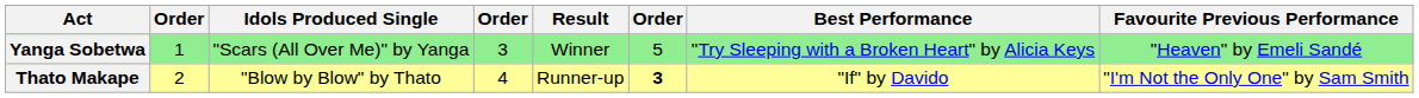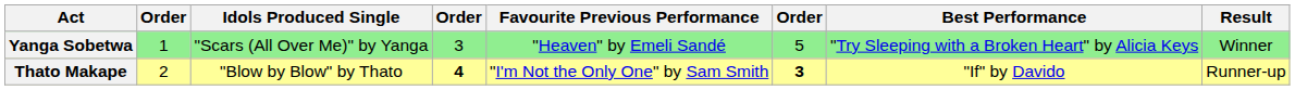columns swapped: Favourite Previous Performance <-> Result
Thato Makape | column 4: normal -> bold
